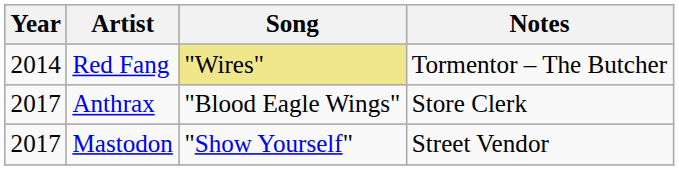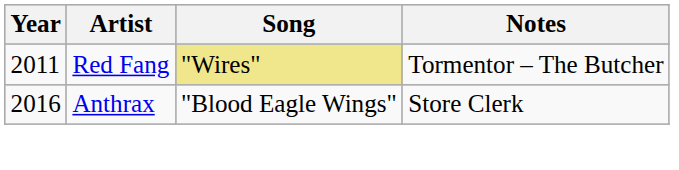Red Fang | Year: 2014 -> 2011
Anthrax | Year: 2017 -> 2016
- row: 2017 | Mastodon | "Show Yourself" | Street Vendor
